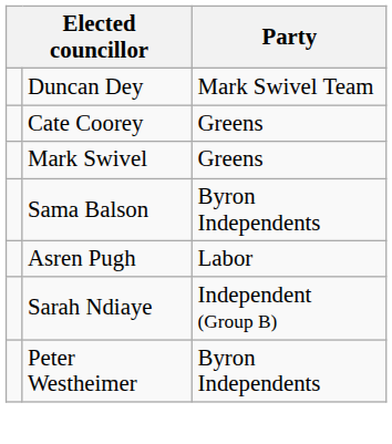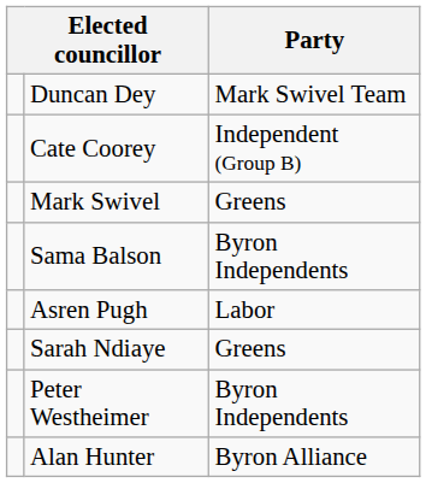Cate Coorey | Party: Greens -> Independent (Group B)
Sarah Ndiaye | Party: Independent (Group B) -> Greens
+ row: Alan Hunter | Byron Alliance
